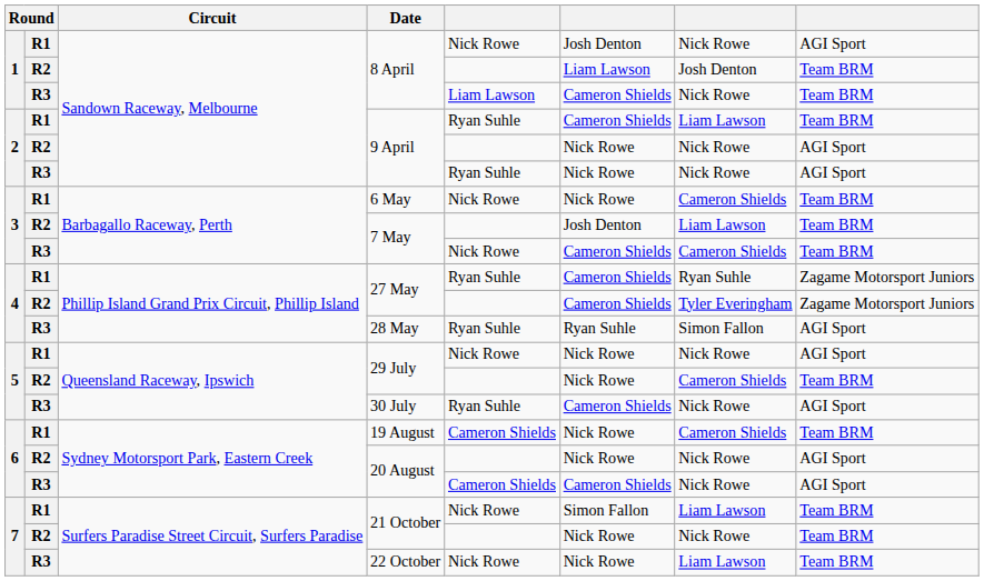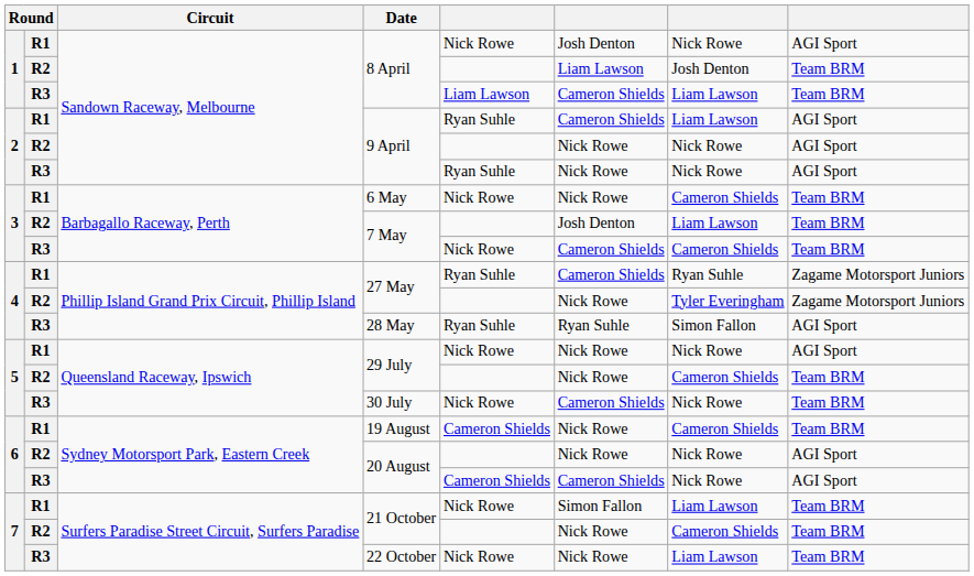R3 / 8 April | column 7: Nick Rowe -> Liam Lawson
R1 / 9 April | column 8: Team BRM -> AGI Sport
R2 / 27 May | column 6: Cameron Shields -> Nick Rowe
30 July | column 5: Ryan Suhle -> Nick Rowe
30 July | column 8: AGI Sport -> Team BRM
R2 / 21 October | column 7: Nick Rowe -> Cameron Shields
